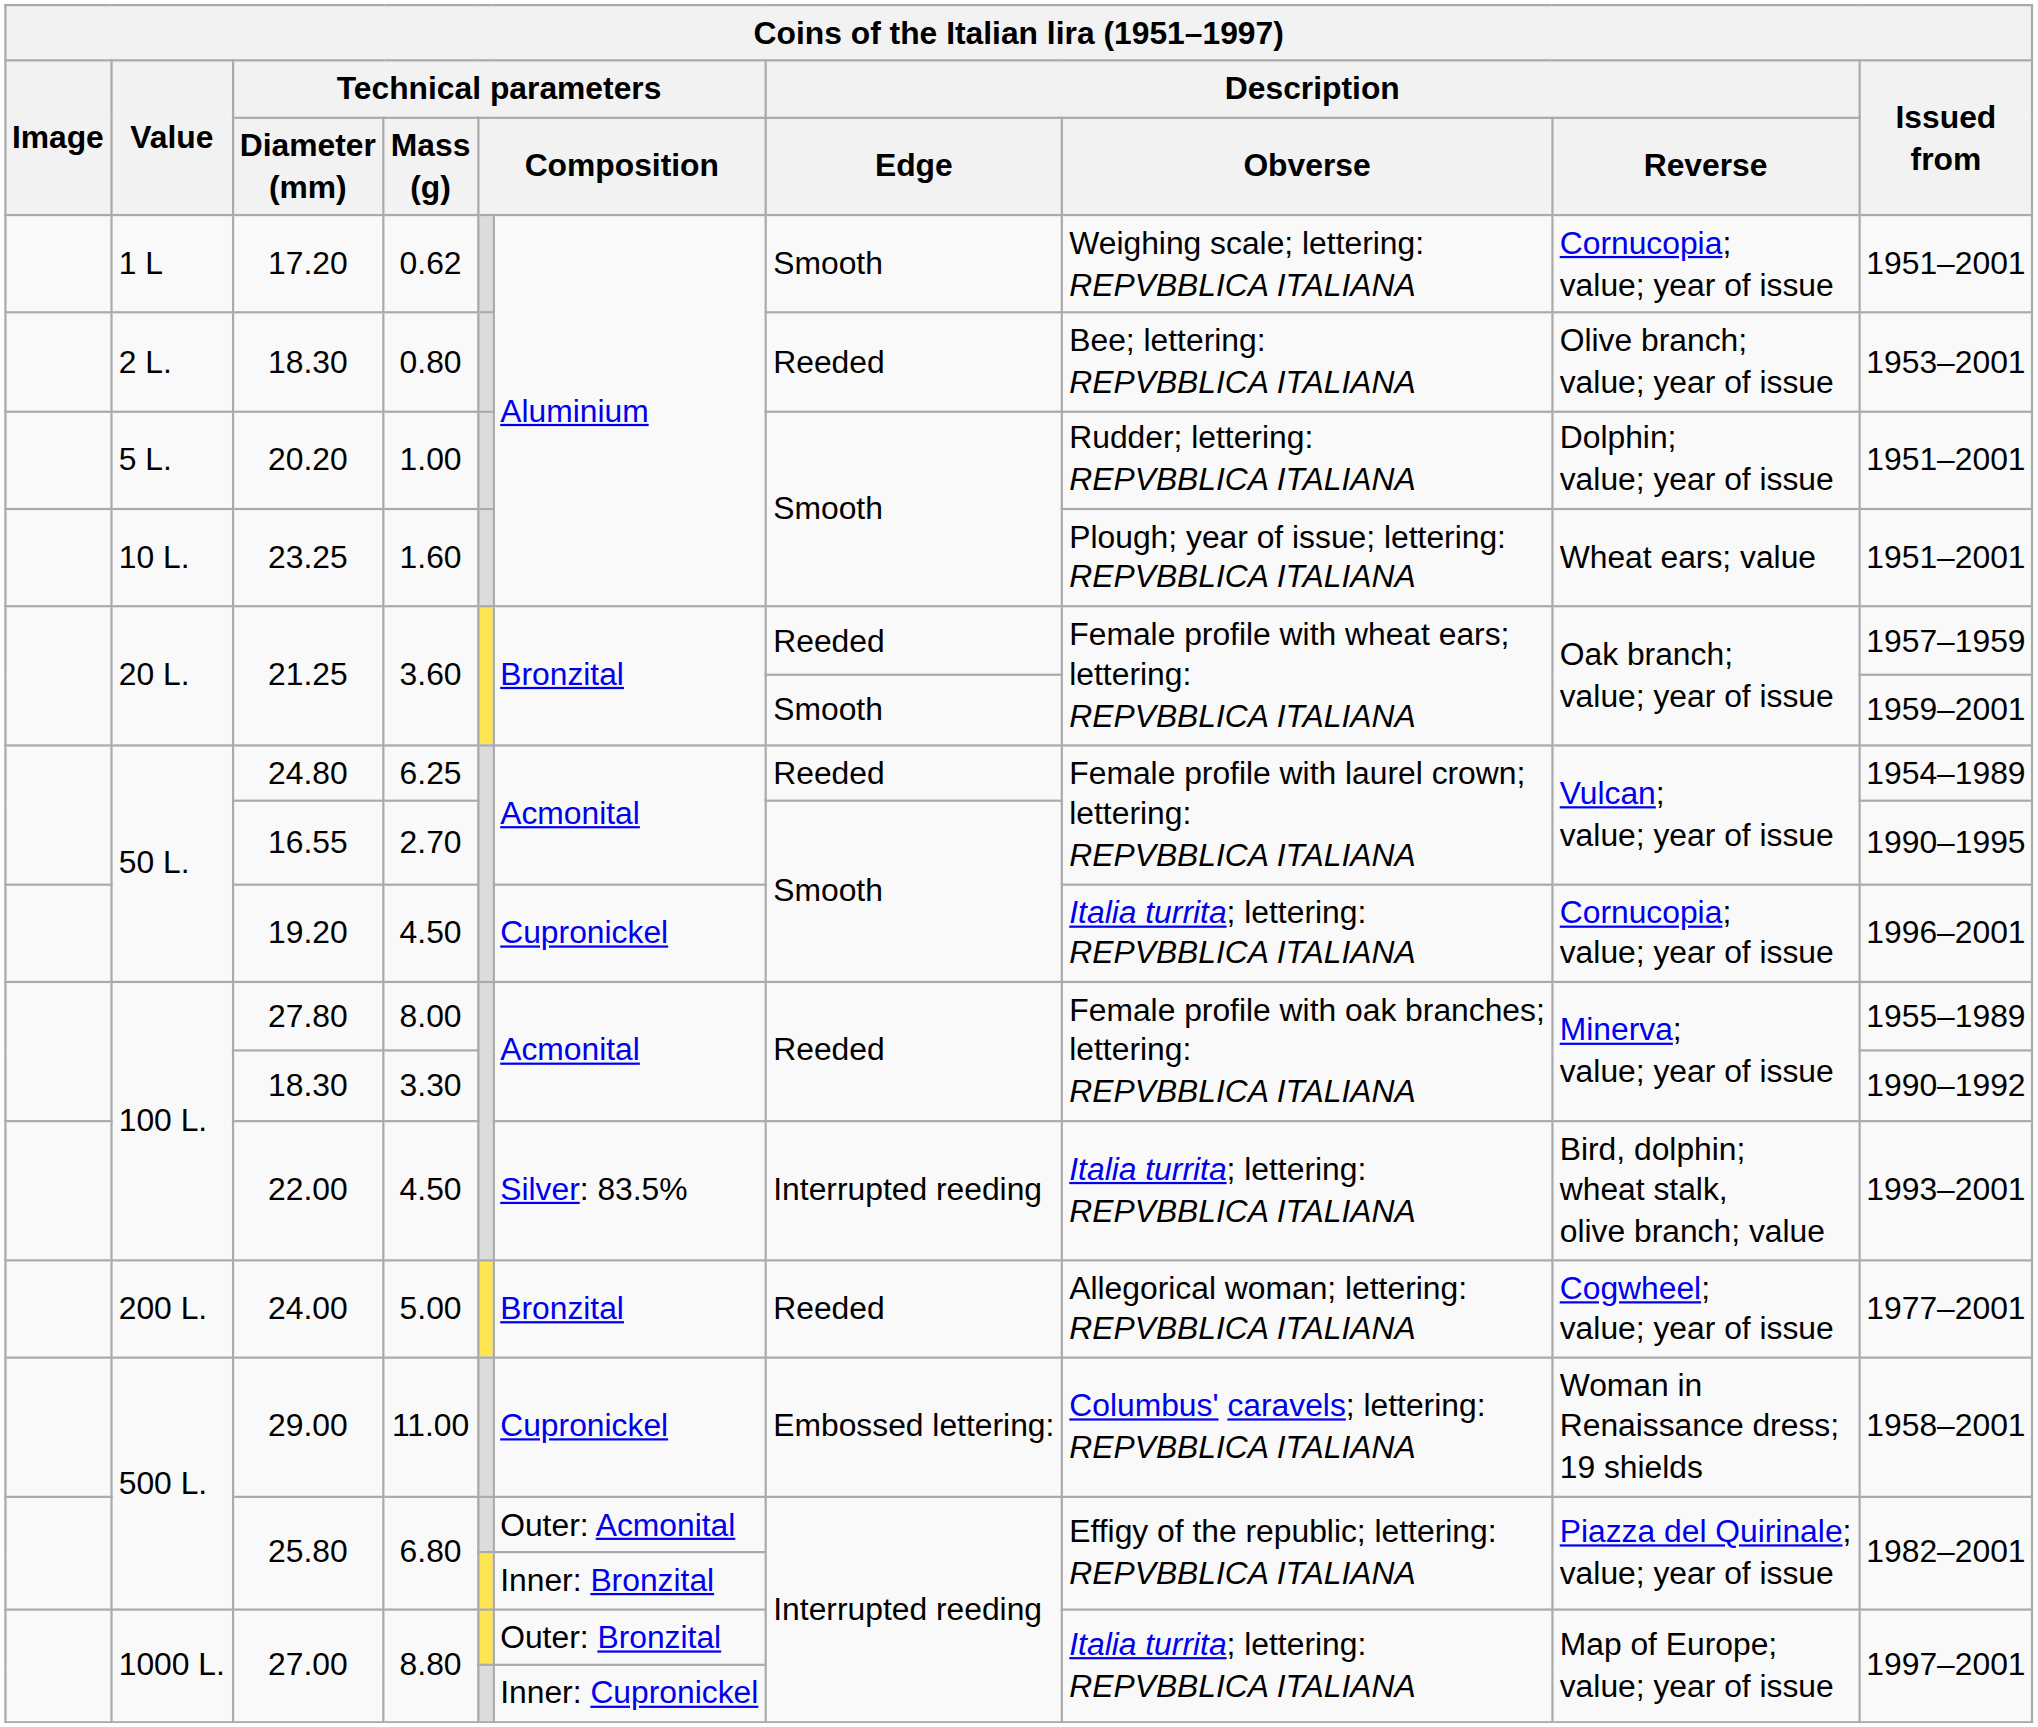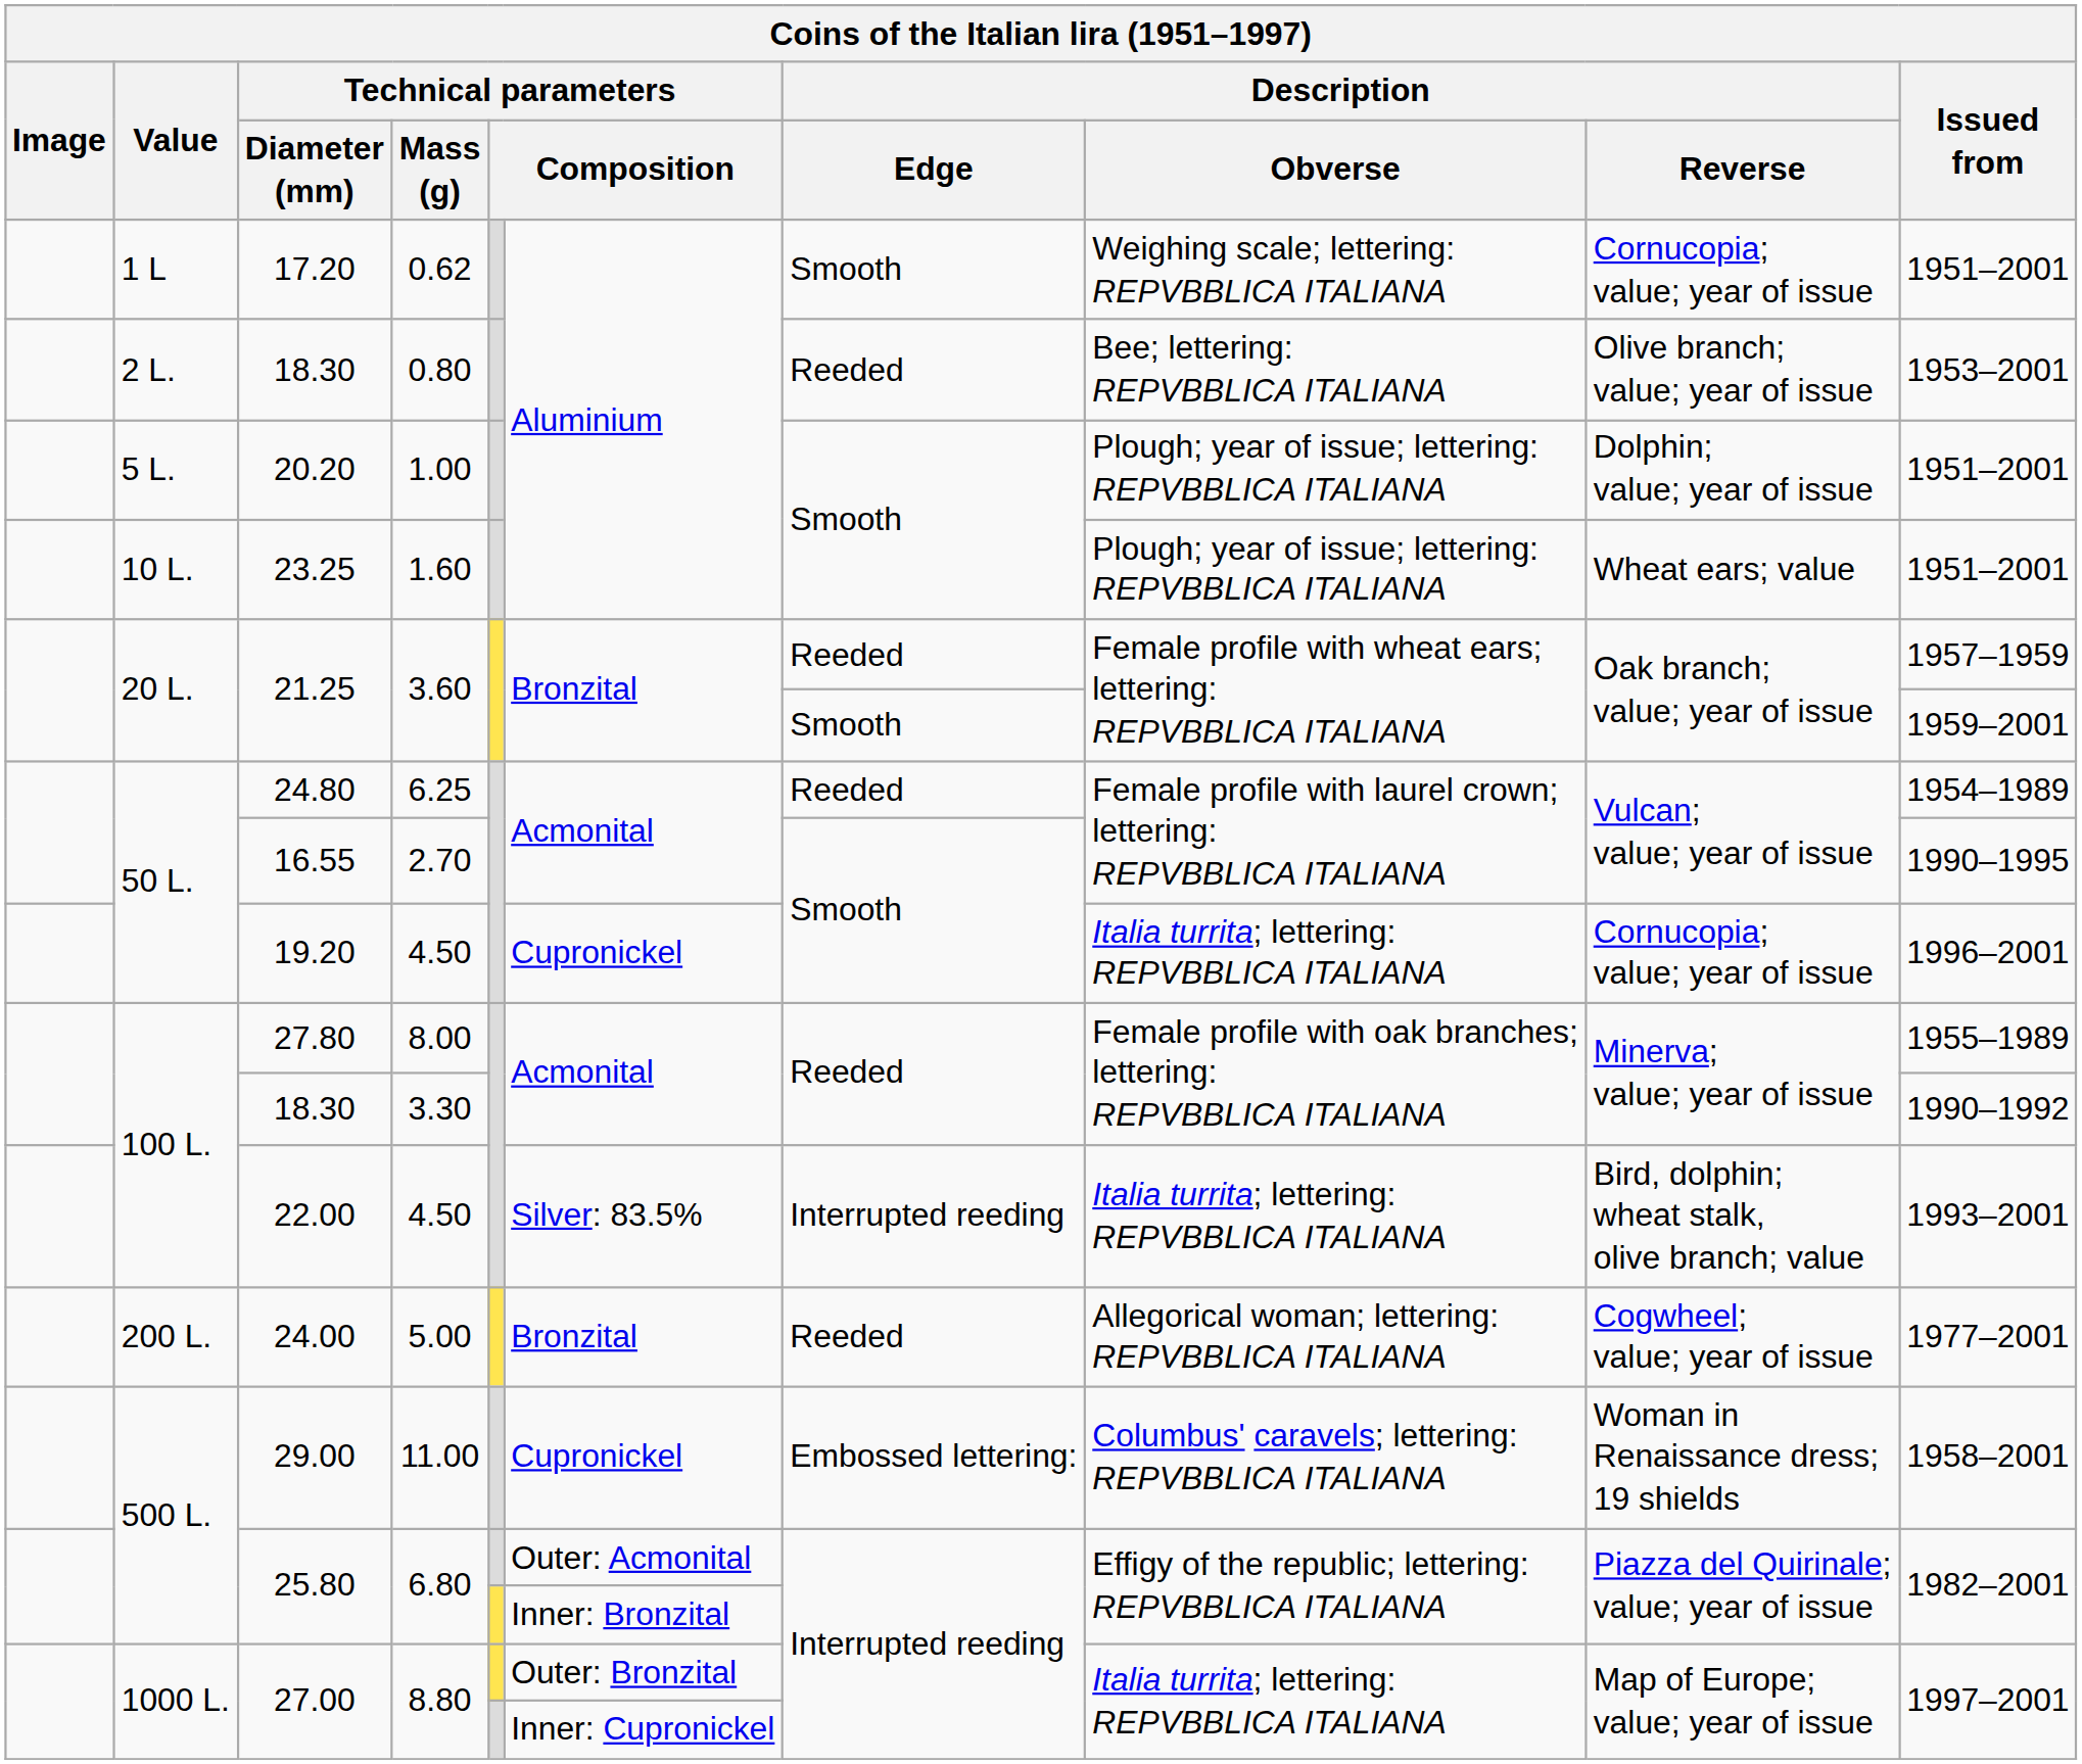20.20 | Description / Obverse: Rudder; lettering: REPVBBLICA ITALIANA -> Plough; year of issue; lettering: REPVBBLICA ITALIANA
